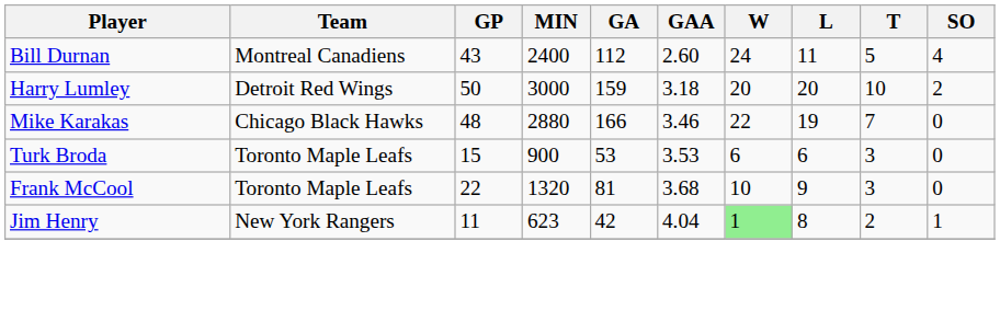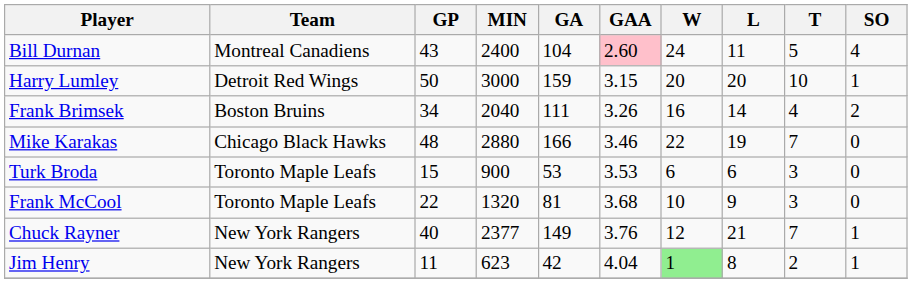Bill Durnan | GA: 112 -> 104
Bill Durnan | GAA: no background -> pink background
Harry Lumley | GAA: 3.18 -> 3.15
Harry Lumley | SO: 2 -> 1
+ row: Frank Brimsek | Boston Bruins | 34 | 2040 | 111 | 3.26 | 16 | 14 | 4 | 2
+ row: Chuck Rayner | New York Rangers | 40 | 2377 | 149 | 3.76 | 12 | 21 | 7 | 1
